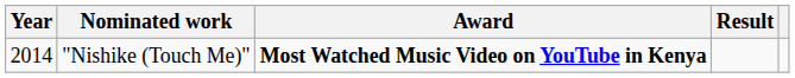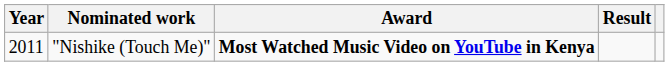"Nishike (Touch Me)" | Year: 2014 -> 2011
